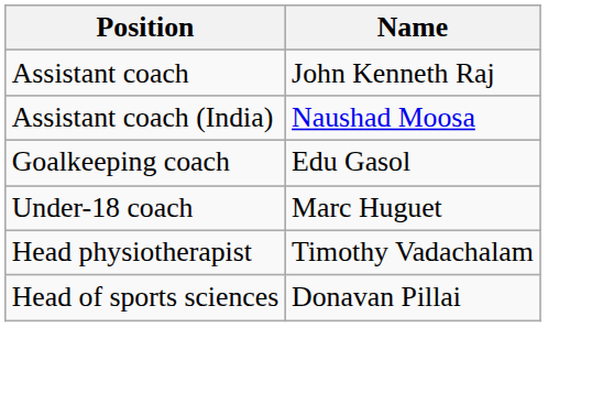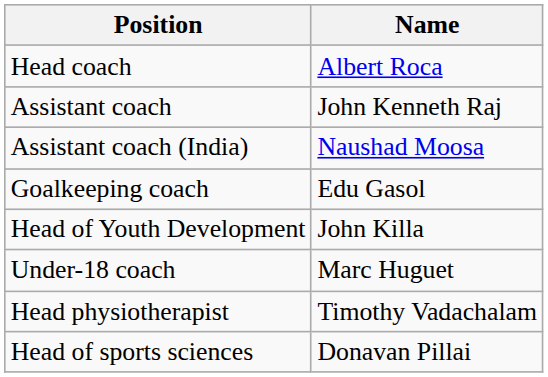+ row: Head coach | Albert Roca
+ row: Head of Youth Development | John Killa
